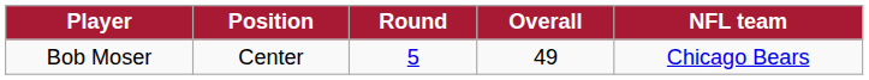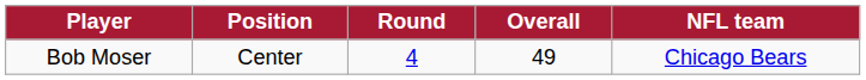Bob Moser | Round: 5 -> 4
